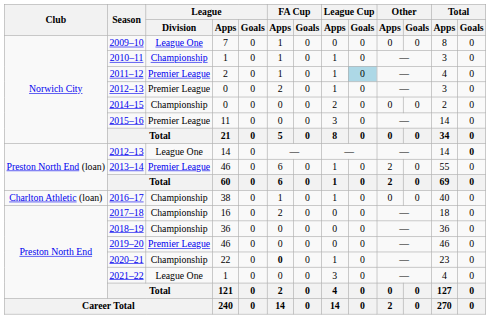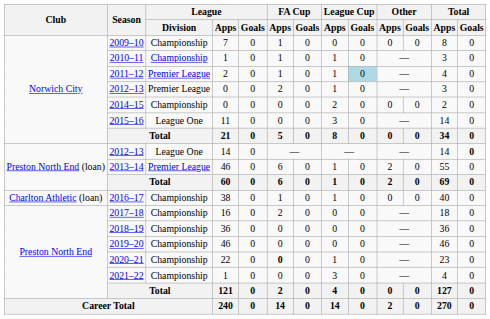2009–10 | League / Division: League One -> Championship
2015–16 | League / Division: Premier League -> League One
2019–20 | League / Division: Premier League -> Championship
2021–22 | League / Division: League One -> Championship
